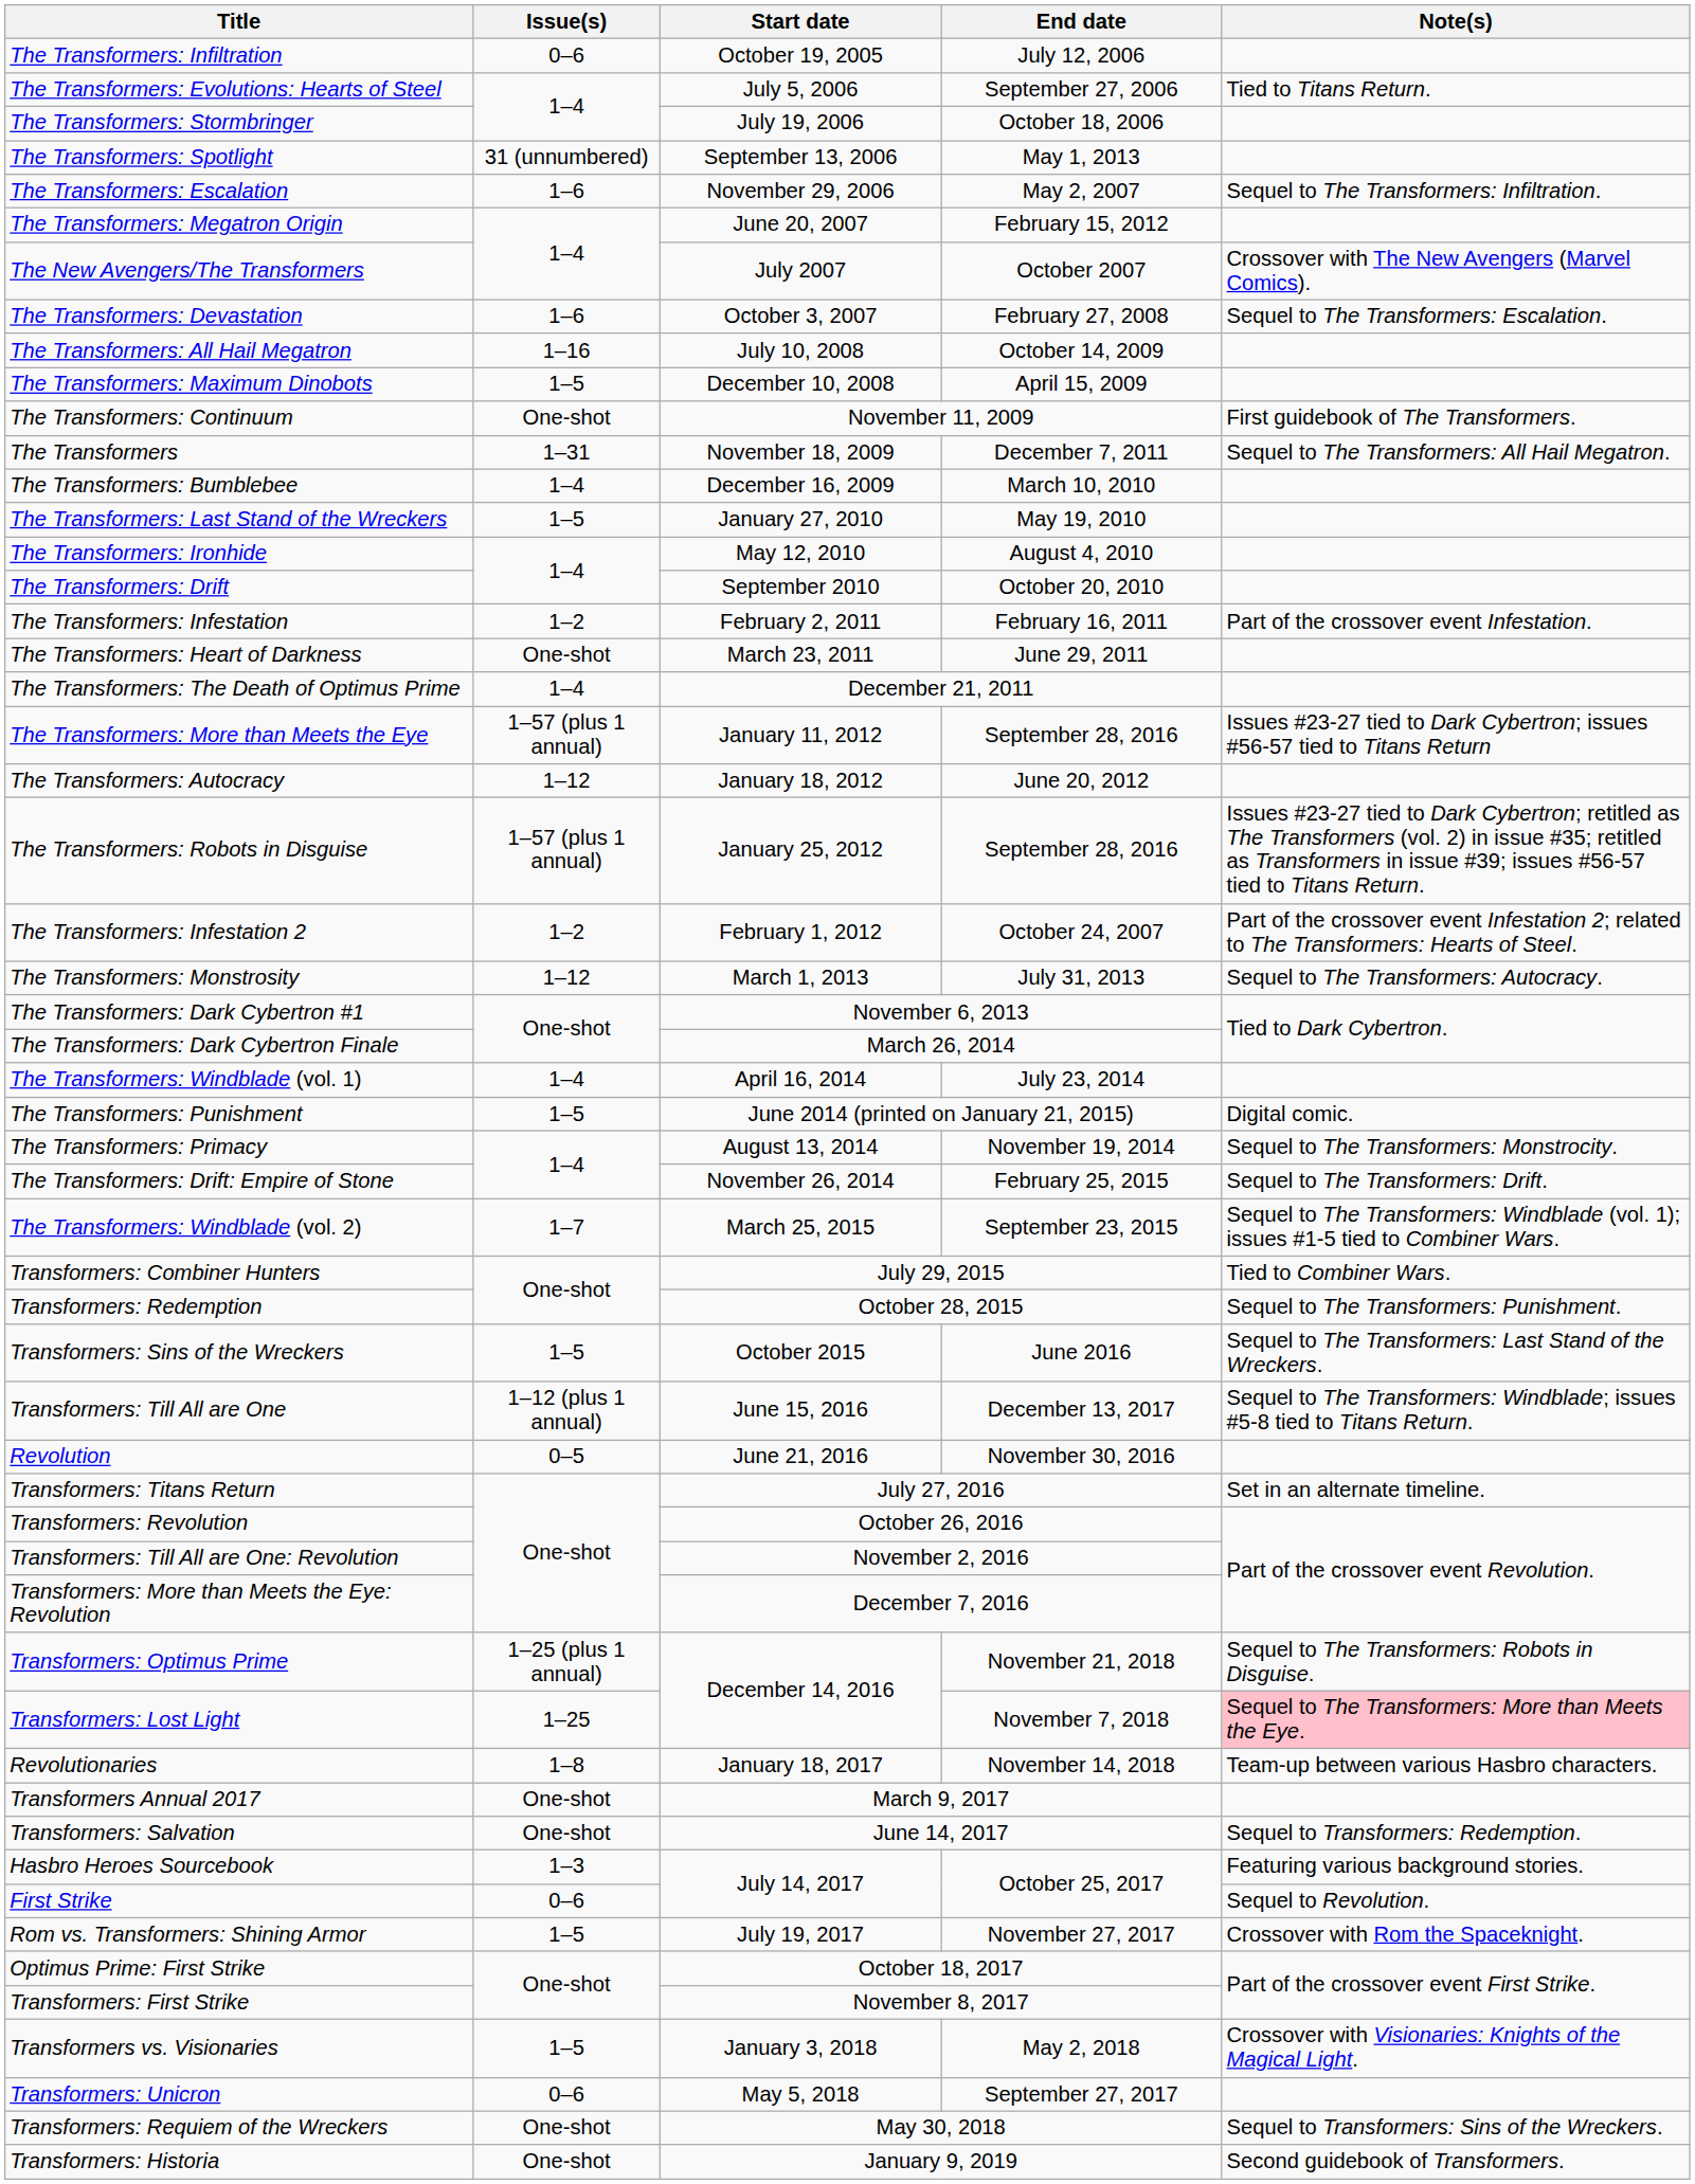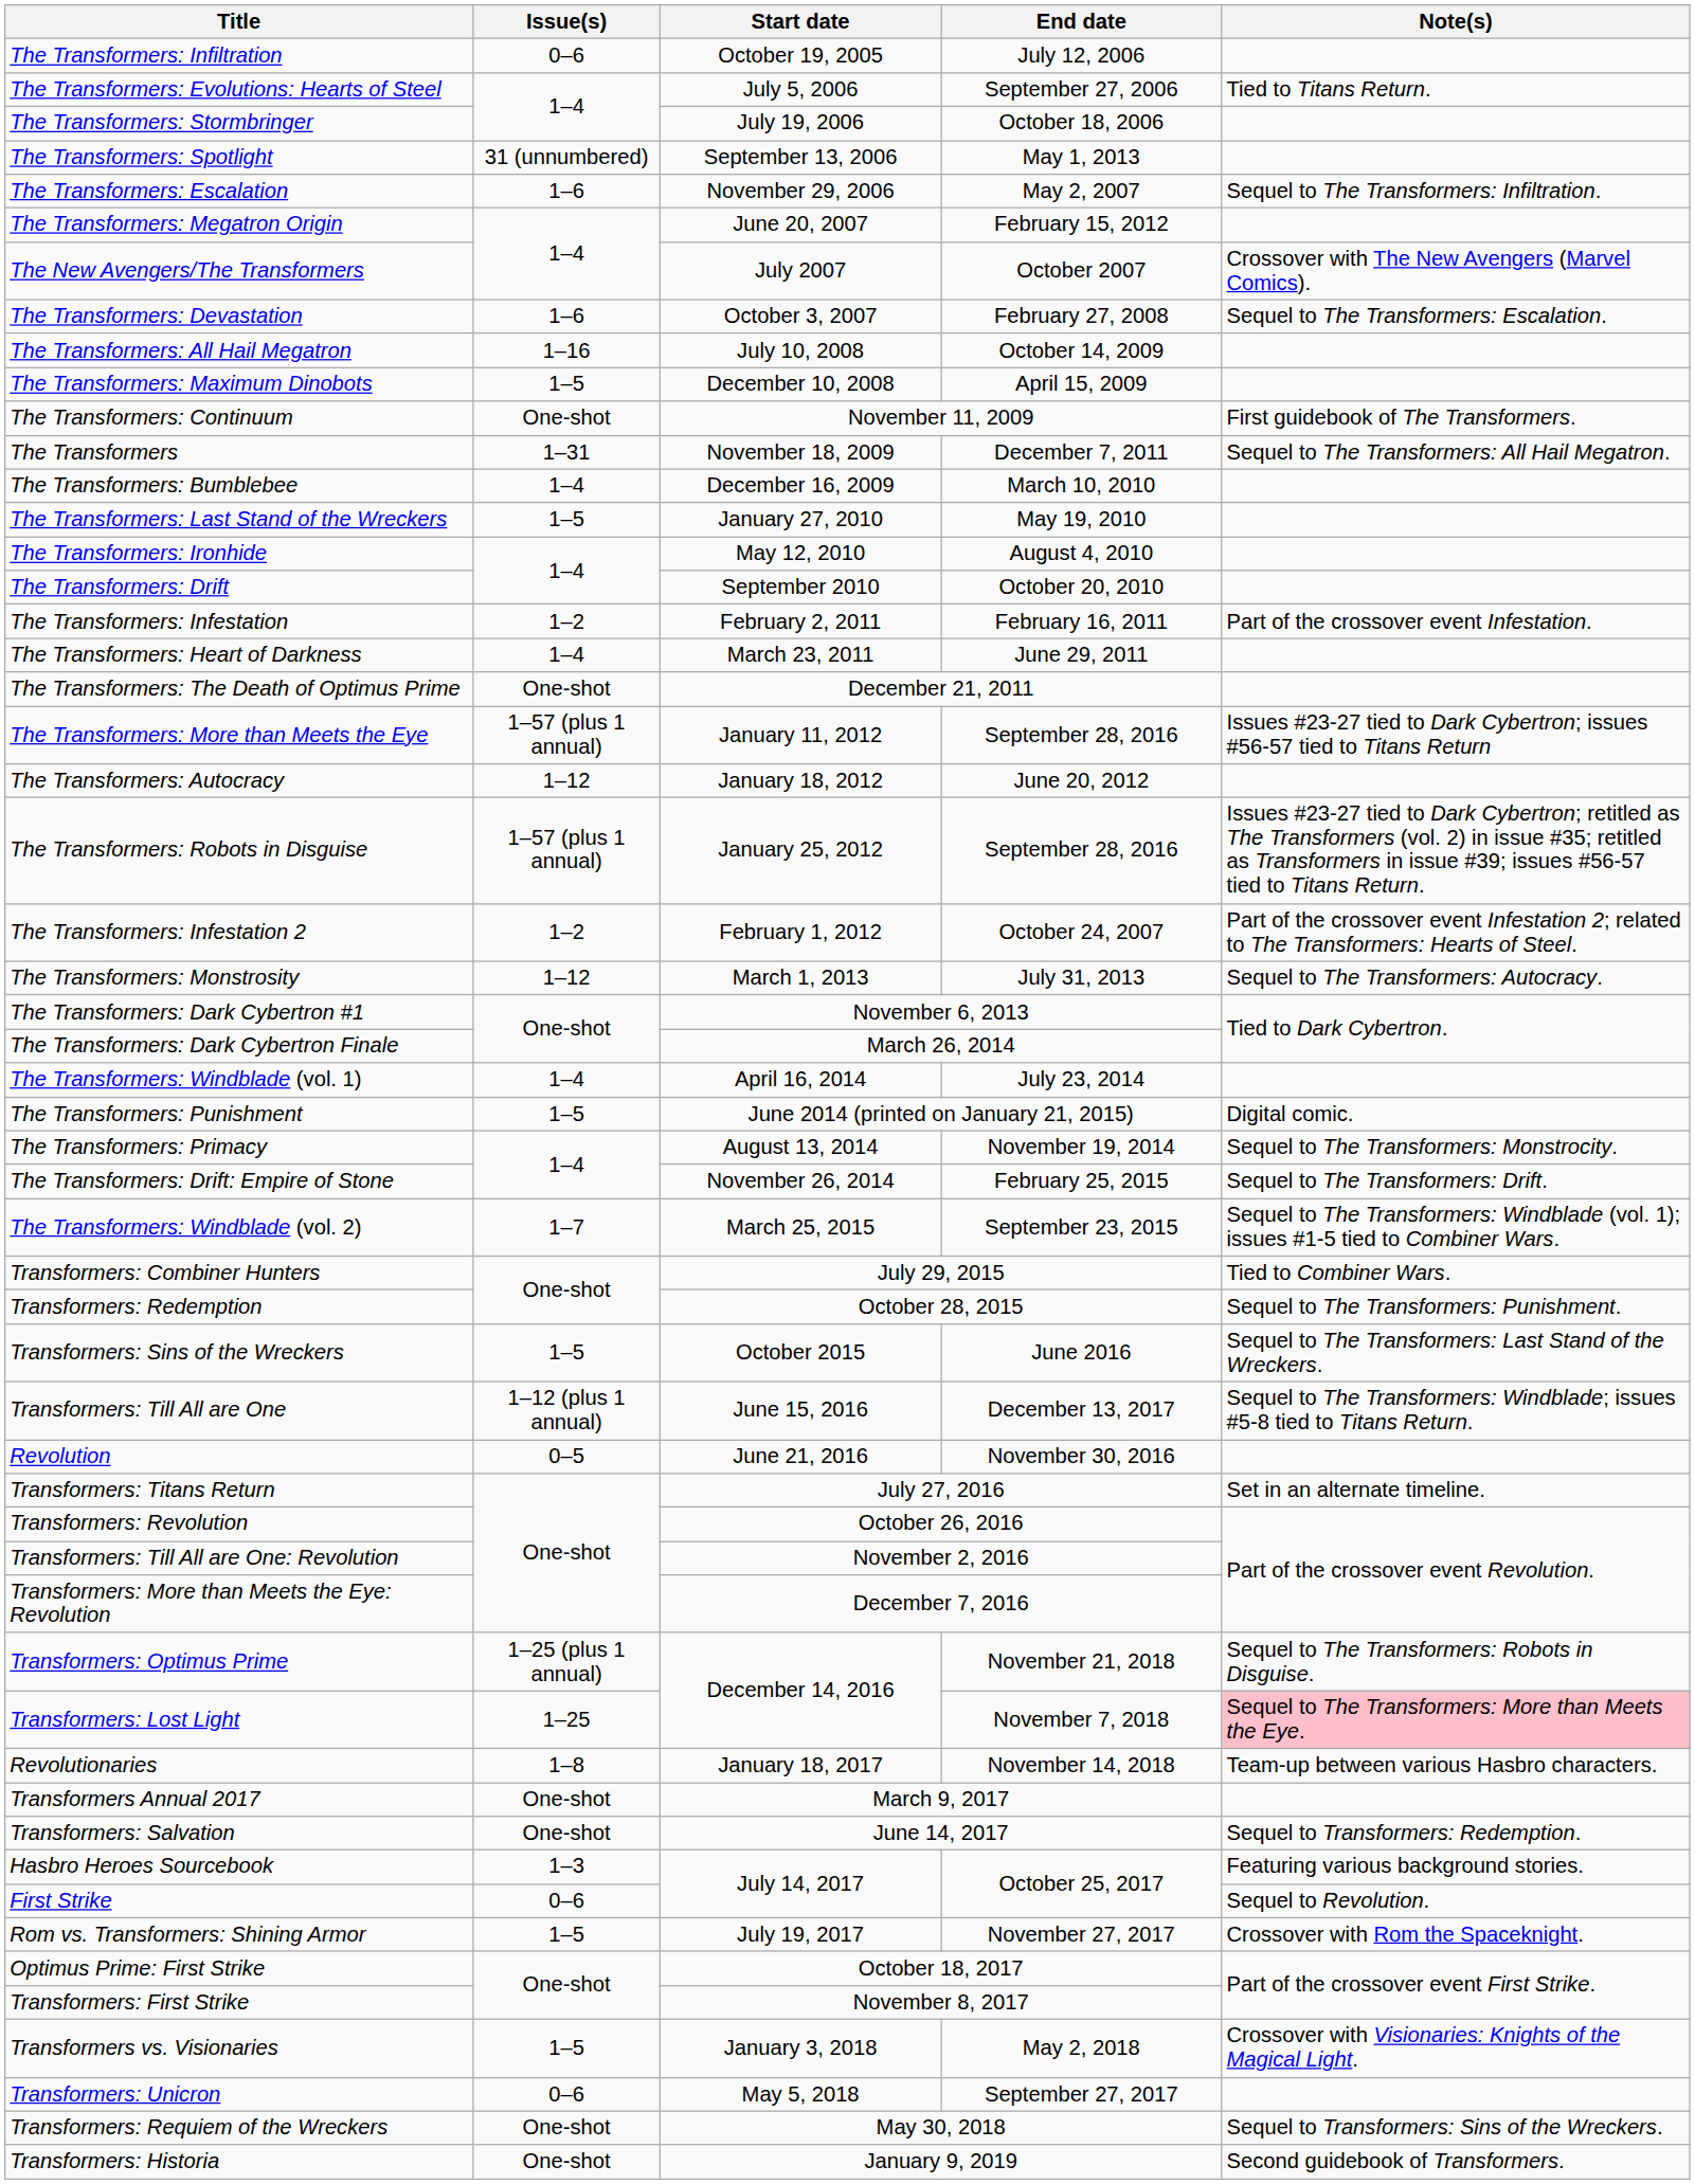The Transformers: Heart of Darkness | Issue(s): One-shot -> 1–4
The Transformers: The Death of Optimus Prime | Issue(s): 1–4 -> One-shot
